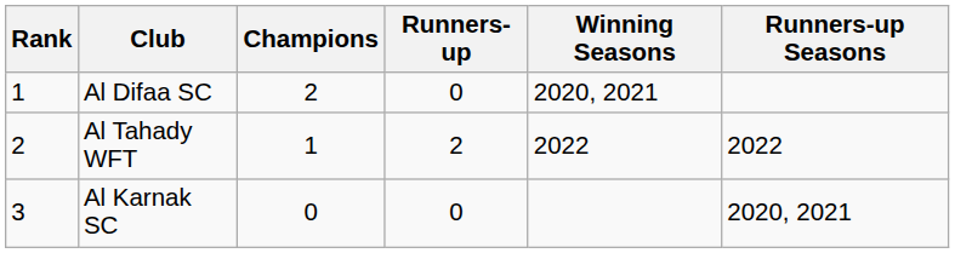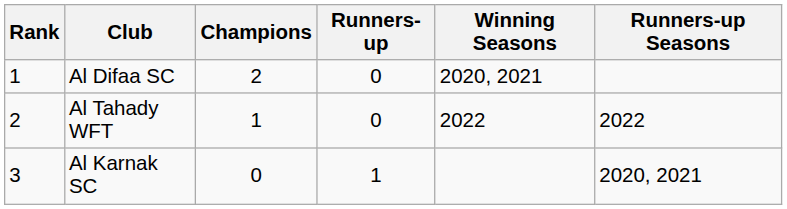Al Tahady WFT | Runners-up: 2 -> 0
Al Karnak SC | Runners-up: 0 -> 1
